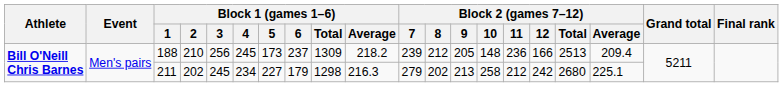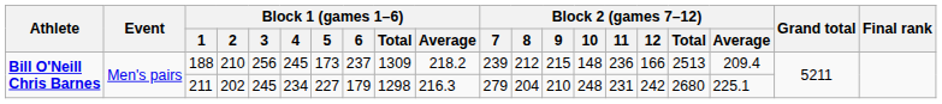188 | Block 2 (games 7–12) / 9: 205 -> 215
211 | Block 2 (games 7–12) / 8: 202 -> 204
211 | Block 2 (games 7–12) / 9: 213 -> 210
211 | Block 2 (games 7–12) / 10: 258 -> 248
211 | Block 2 (games 7–12) / 11: 212 -> 231
